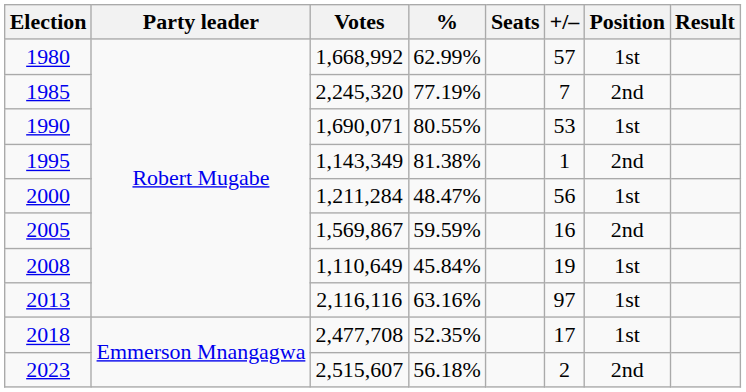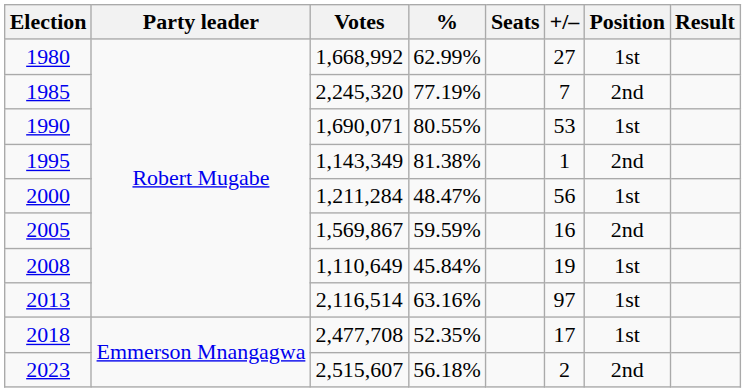1980 | +/–: 57 -> 27
2013 | Votes: 2,116,116 -> 2,116,514
